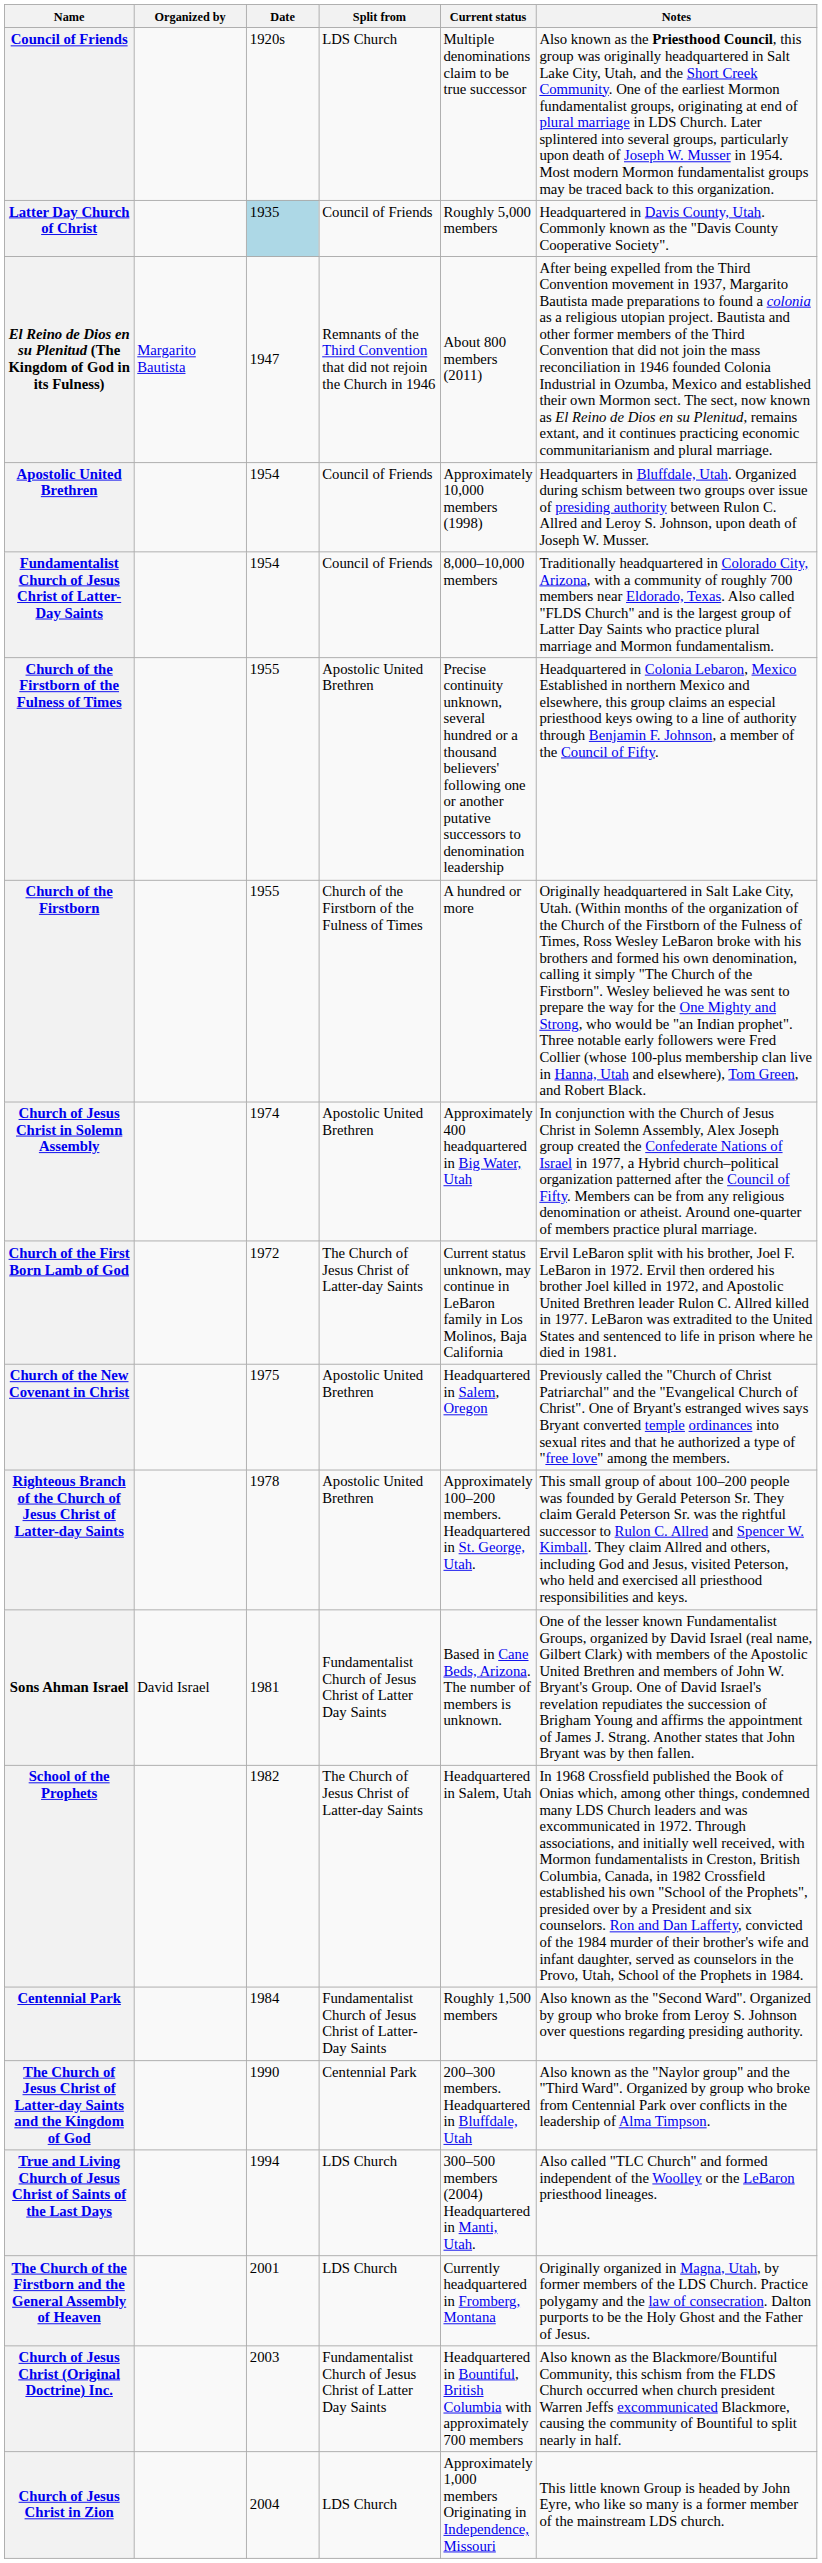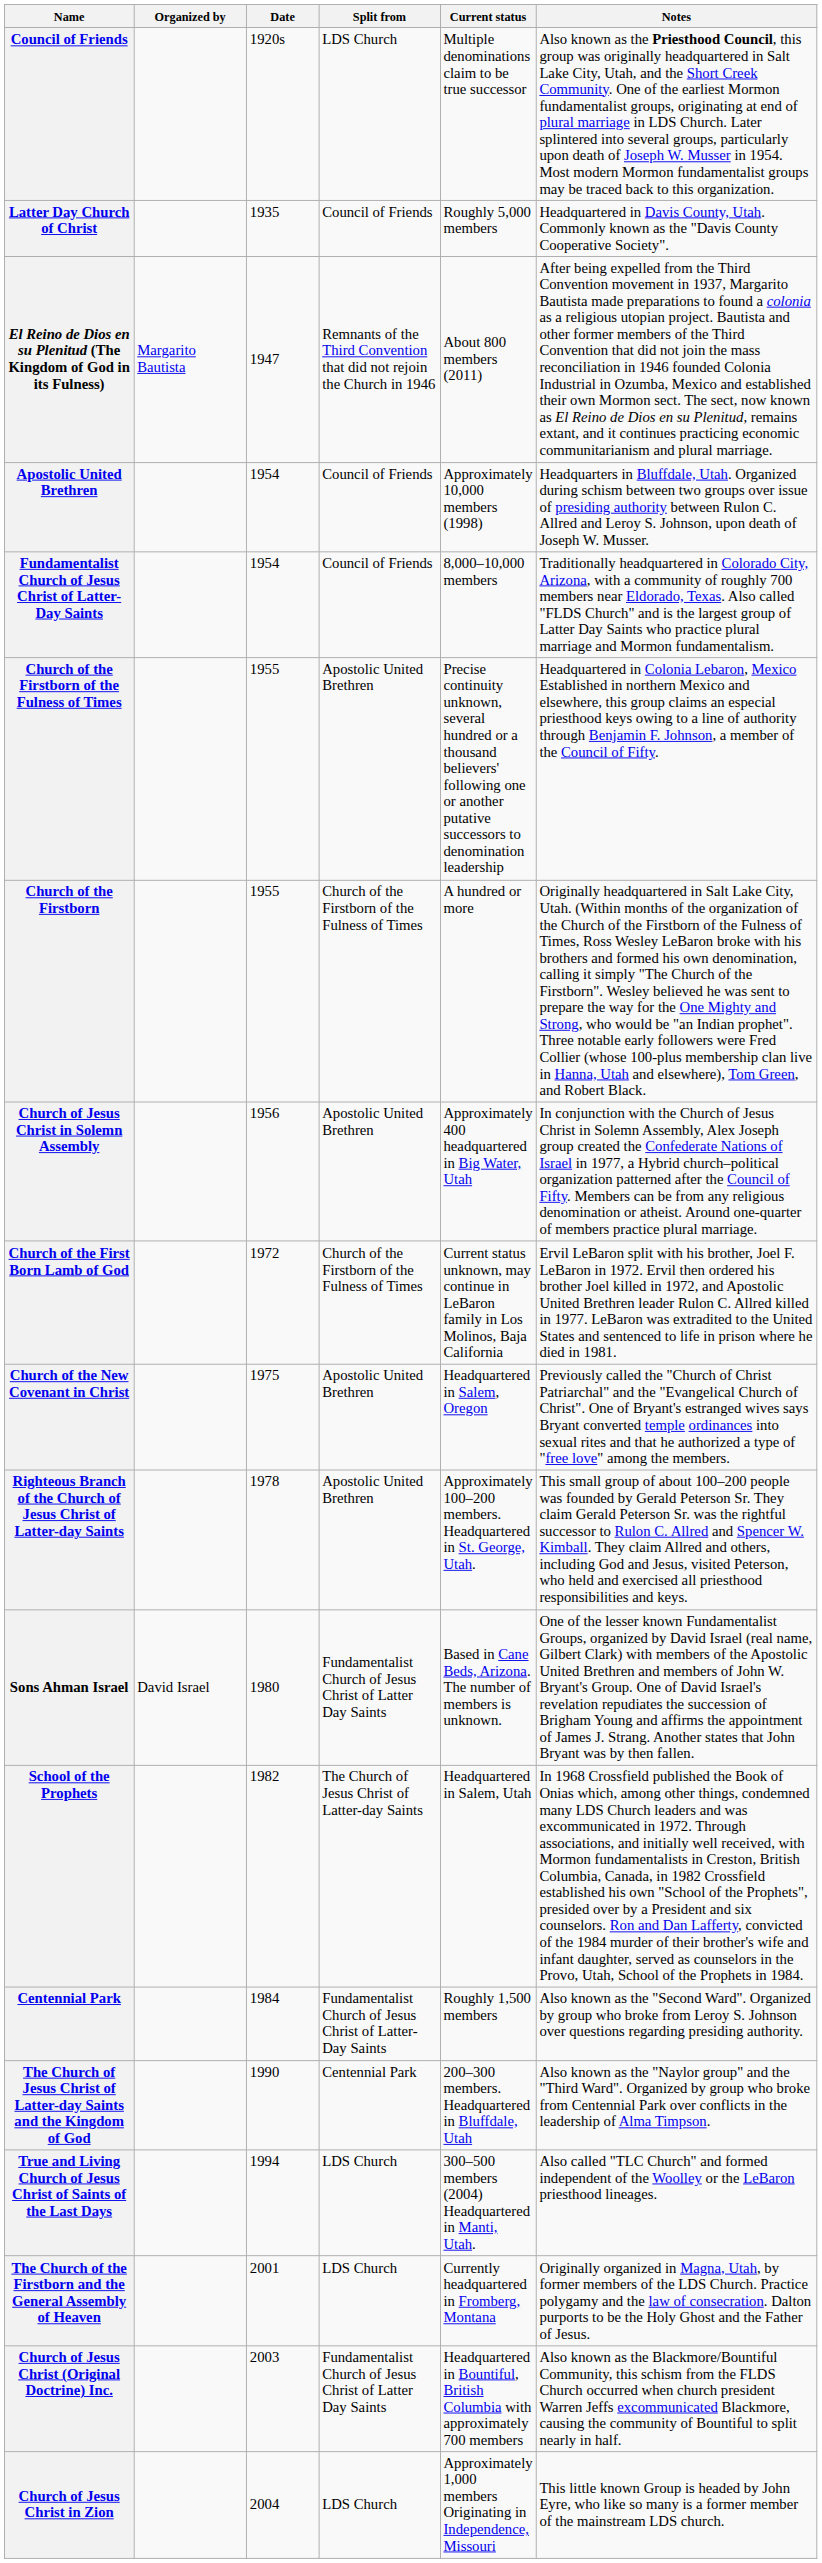Latter Day Church of Christ | Date: lightblue background -> no background
Church of Jesus Christ in Solemn Assembly | Date: 1974 -> 1956
Church of the First Born Lamb of God | Split from: The Church of Jesus Christ of Latter-day Saints -> Church of the Firstborn of the Fulness of Times
Sons Ahman Israel | Date: 1981 -> 1980
